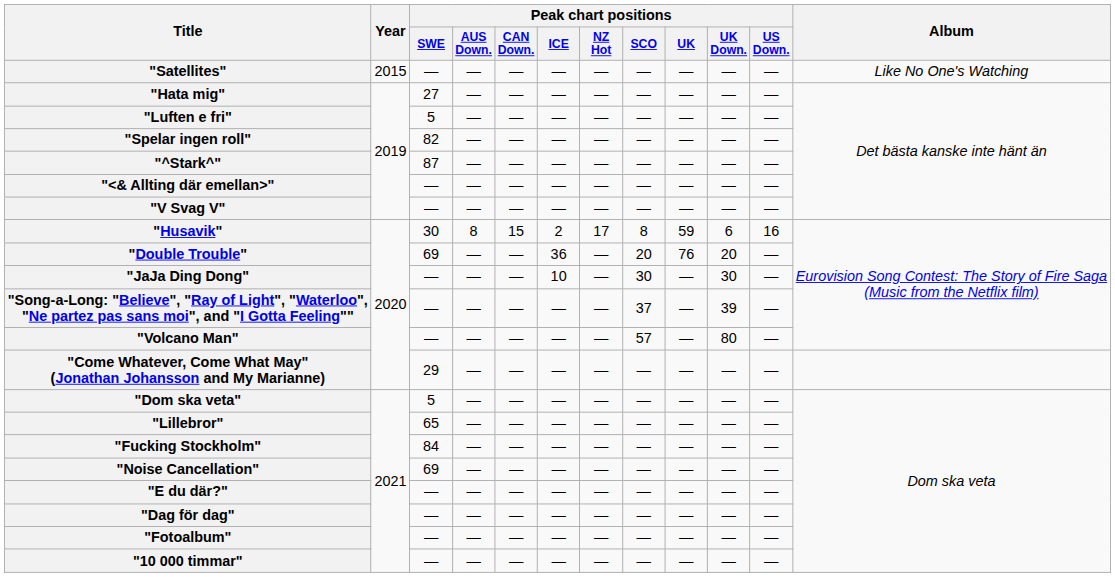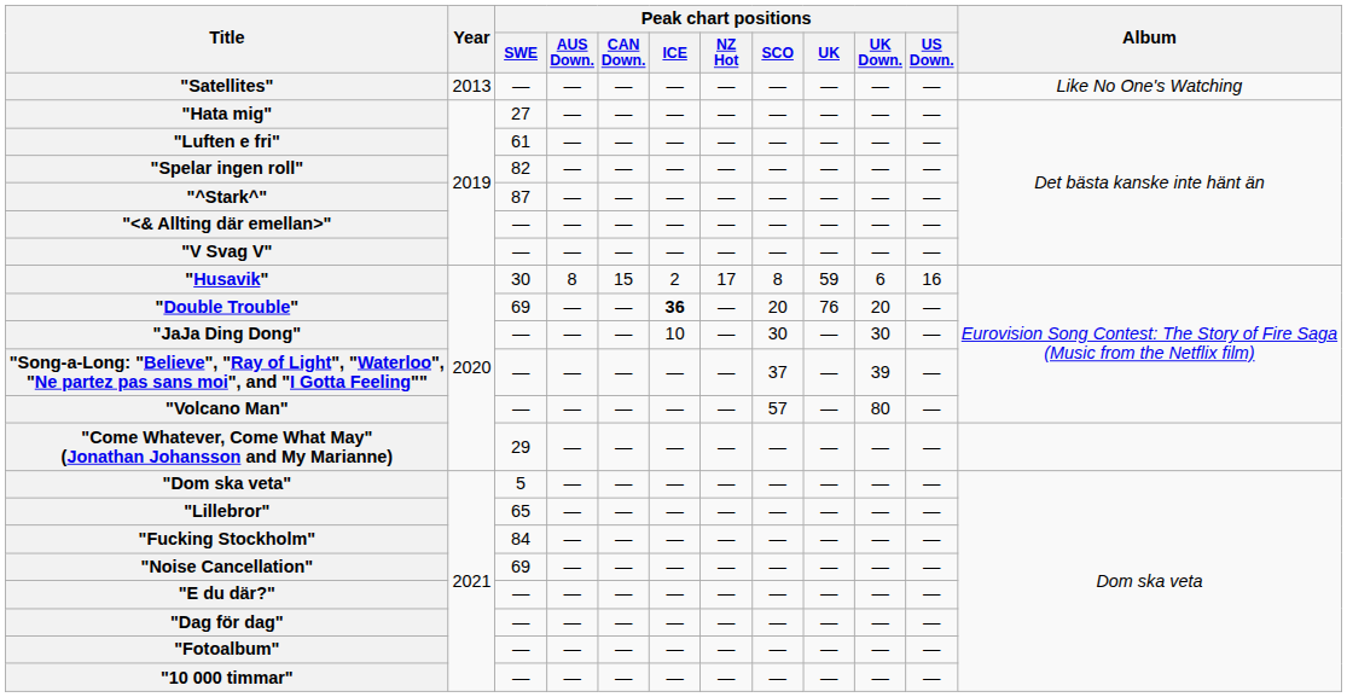"Satellites" | Year: 2015 -> 2013
"Luften e fri" | Peak chart positions / SWE: 5 -> 61
"Double Trouble" | Peak chart positions / ICE: normal -> bold
